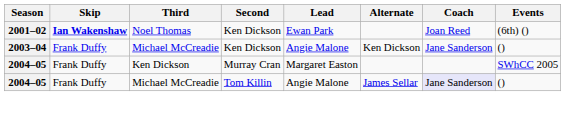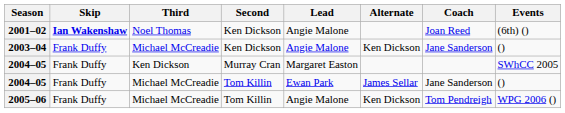2001–02 | Lead: Ewan Park -> Angie Malone
2004–05 / Michael McCreadie | Lead: Angie Malone -> Ewan Park
2004–05 / Michael McCreadie | Coach: lavender background -> no background
+ row: 2005–06 | Frank Duffy | Michael McCreadie | Tom Killin | Angie Malone | Ken Dickson | Tom Pendreigh | WPG 2006 ()
